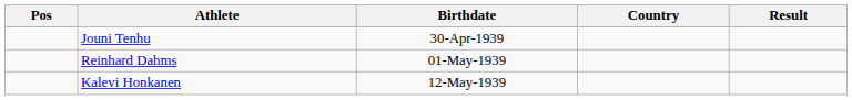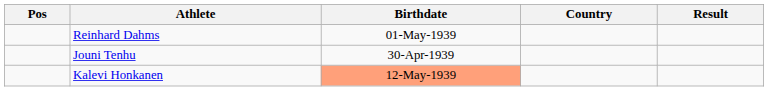rows swapped: Jouni Tenhu <-> Reinhard Dahms
Kalevi Honkanen | Birthdate: no background -> lightsalmon background
